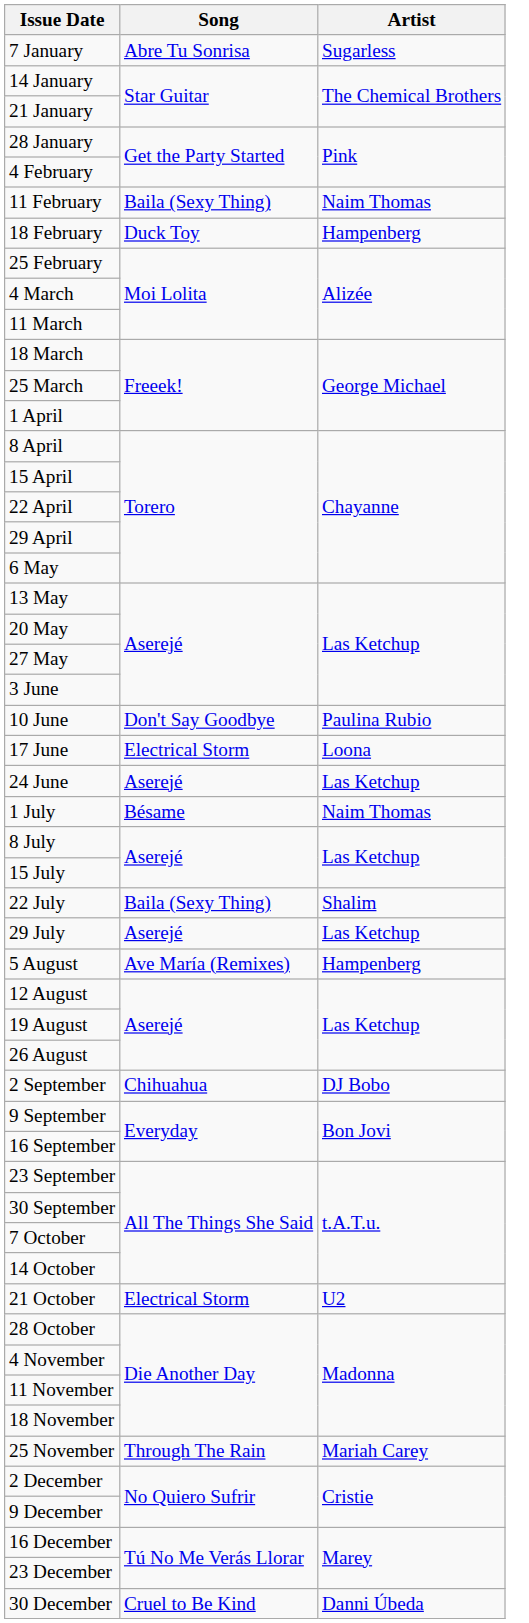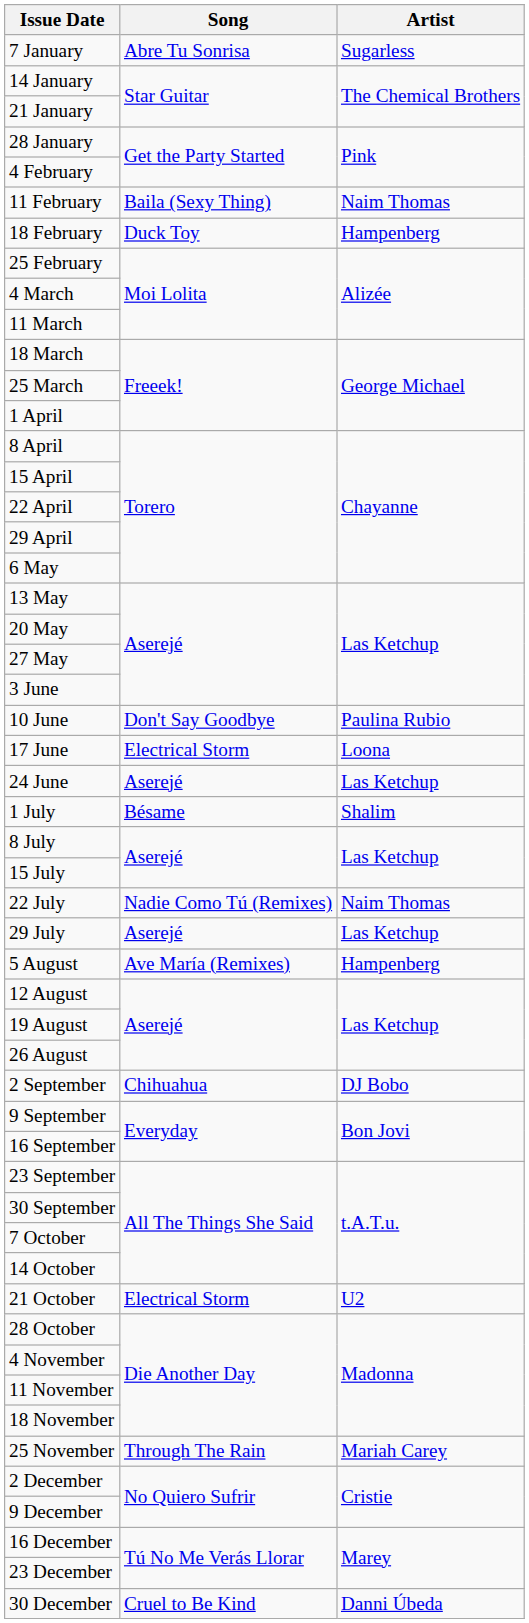1 July | Artist: Naim Thomas -> Shalim
22 July | Song: Baila (Sexy Thing) -> Nadie Como Tú (Remixes)
22 July | Artist: Shalim -> Naim Thomas
